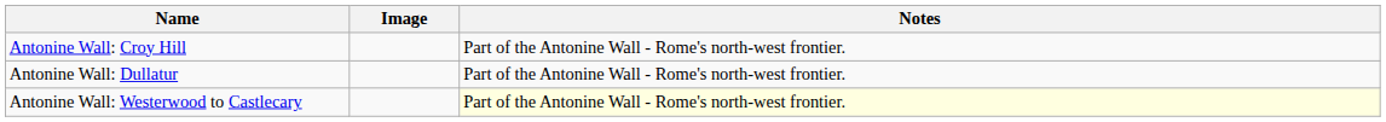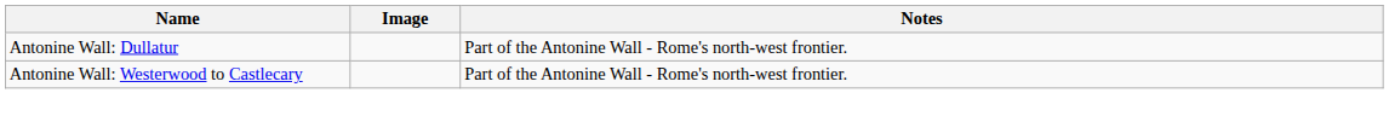- row: Antonine Wall: Croy Hill | Part of the Antonine Wall - Rome's north-west frontier.
Antonine Wall: Westerwood to Castlecary | Notes: lightyellow background -> no background
